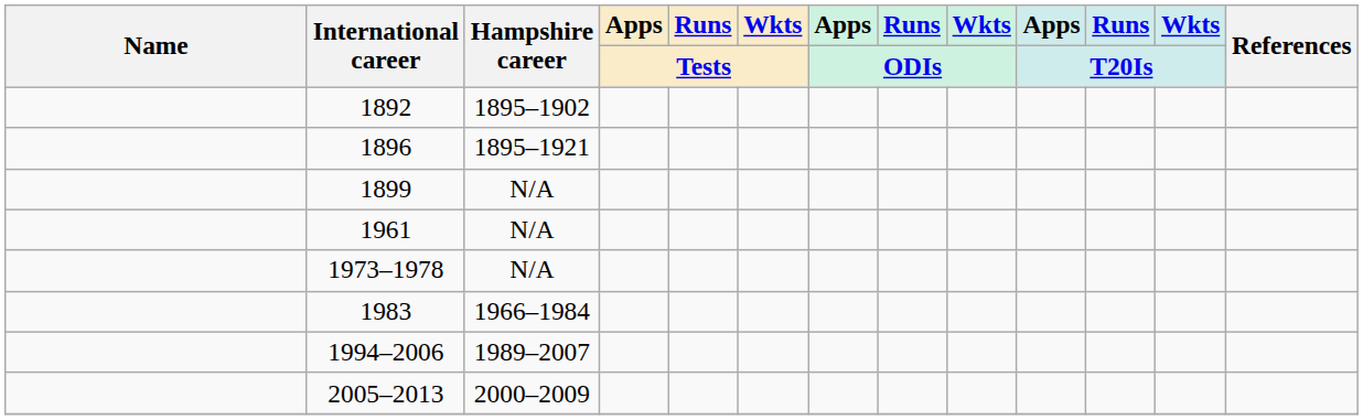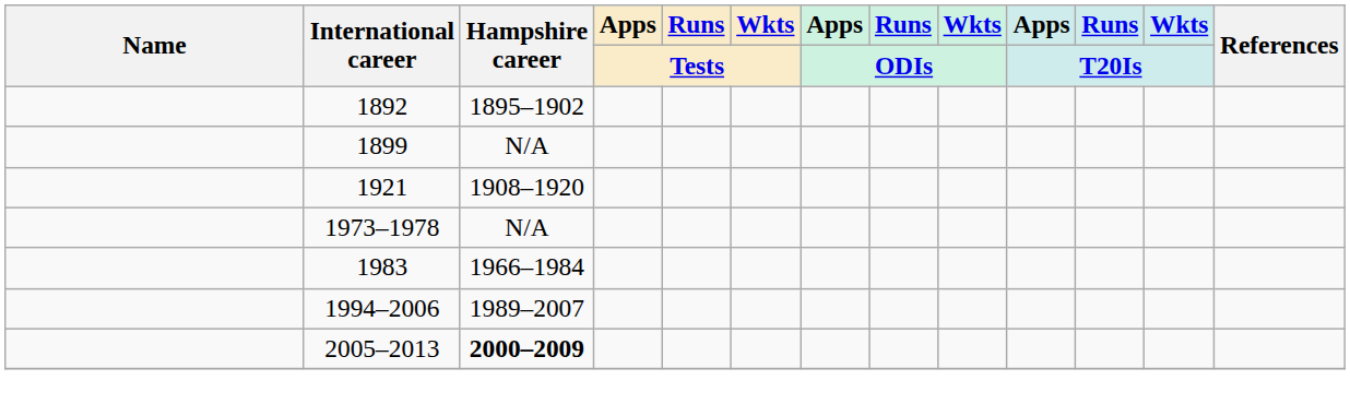- row: 1896 | 1895–1921
+ row: 1921 | 1908–1920
- row: 1961 | N/A
2005–2013 | Hampshire career: normal -> bold
